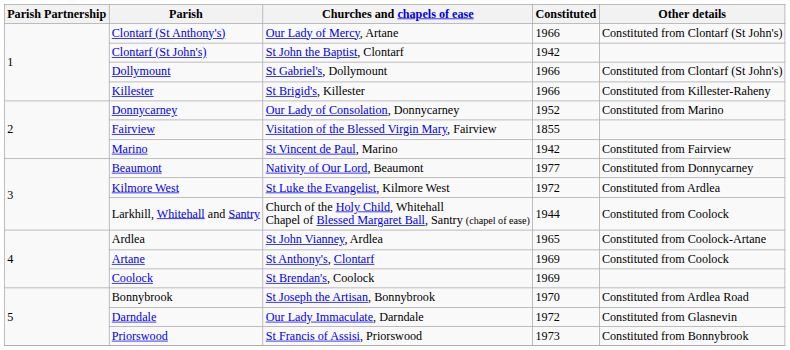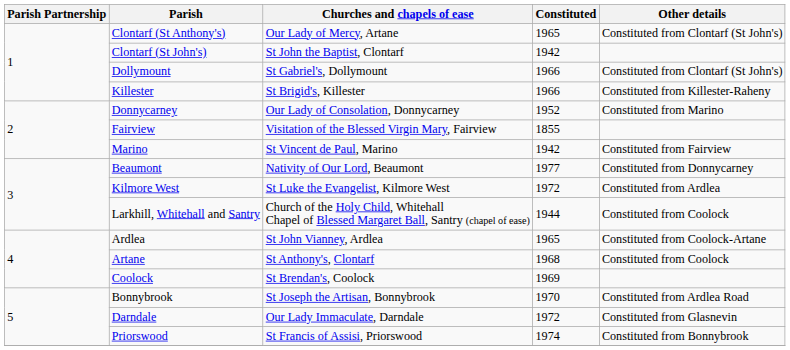Clontarf (St Anthony's) | Constituted: 1966 -> 1965
Artane | Constituted: 1969 -> 1968
Priorswood | Constituted: 1973 -> 1974
